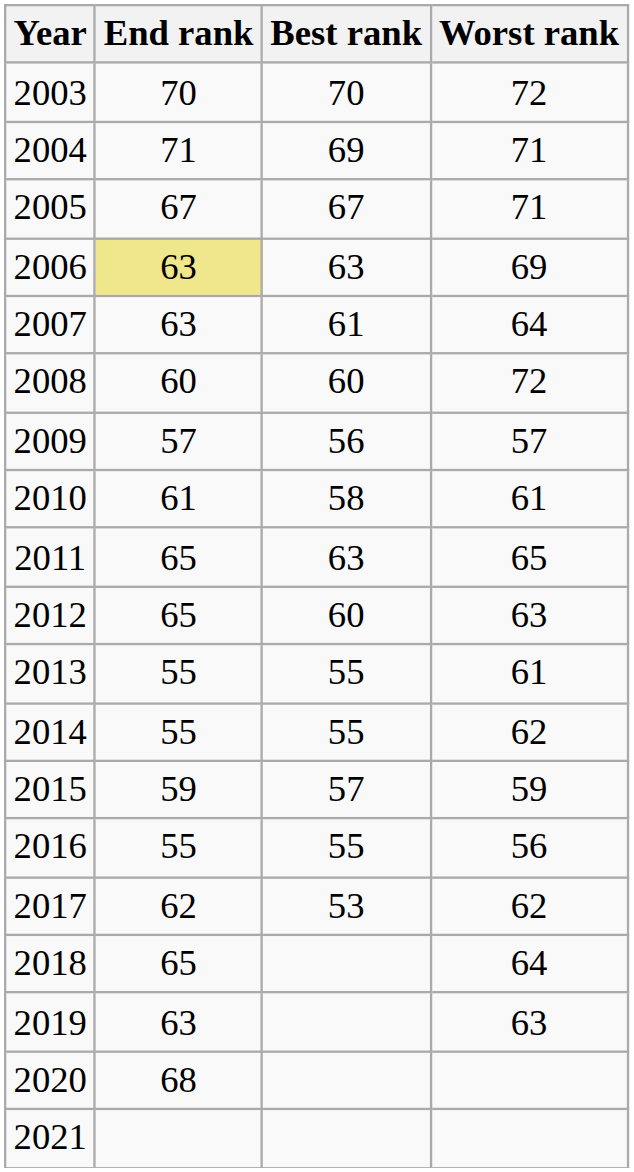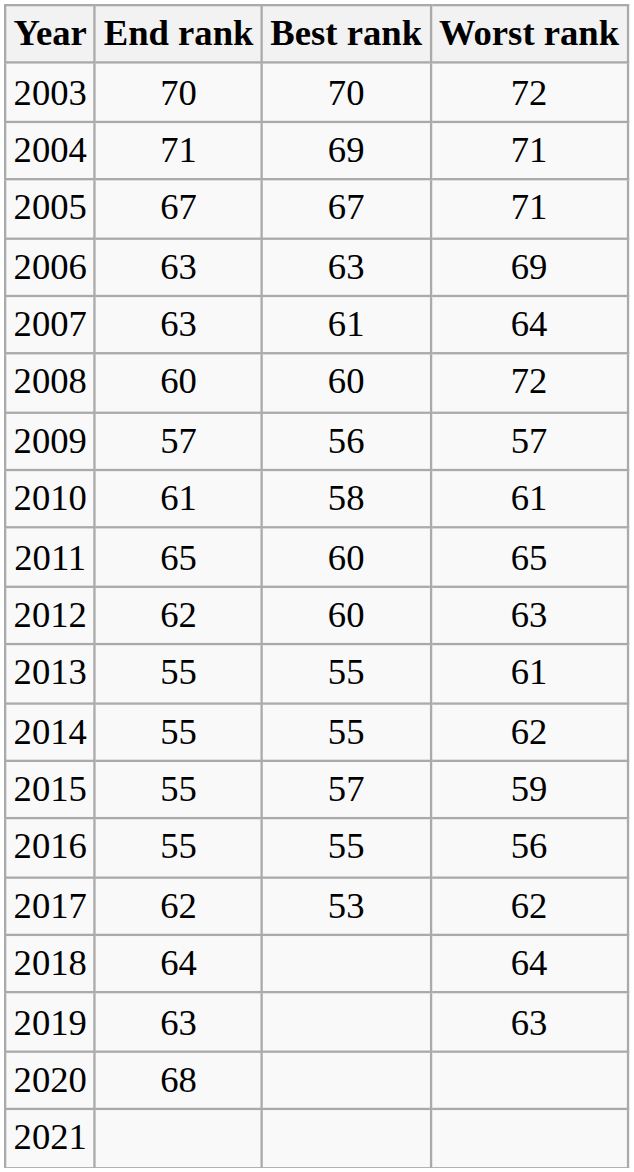2006 | End rank: khaki background -> no background
2011 | Best rank: 63 -> 60
2012 | End rank: 65 -> 62
2015 | End rank: 59 -> 55
2018 | End rank: 65 -> 64
